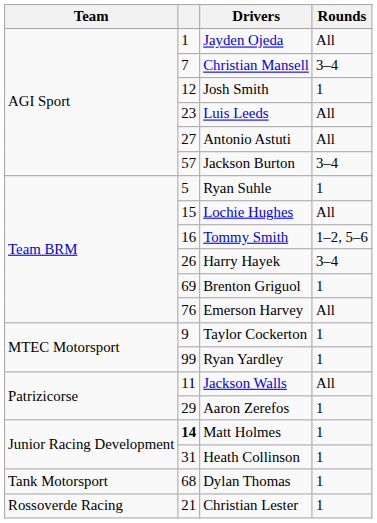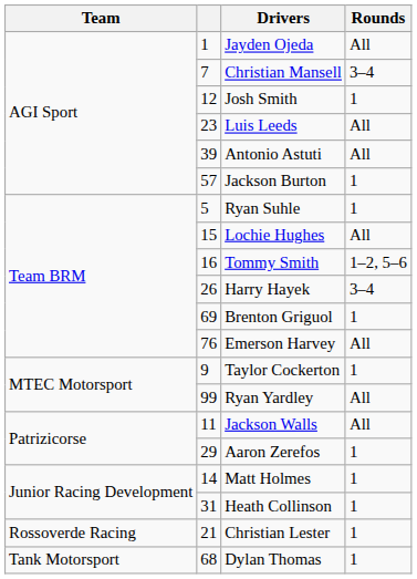Antonio Astuti | column 2: 27 -> 39
Jackson Burton | Rounds: 3–4 -> 1
Ryan Yardley | Rounds: 1 -> All
Matt Holmes | column 2: bold -> normal
rows swapped: Christian Lester <-> Dylan Thomas
